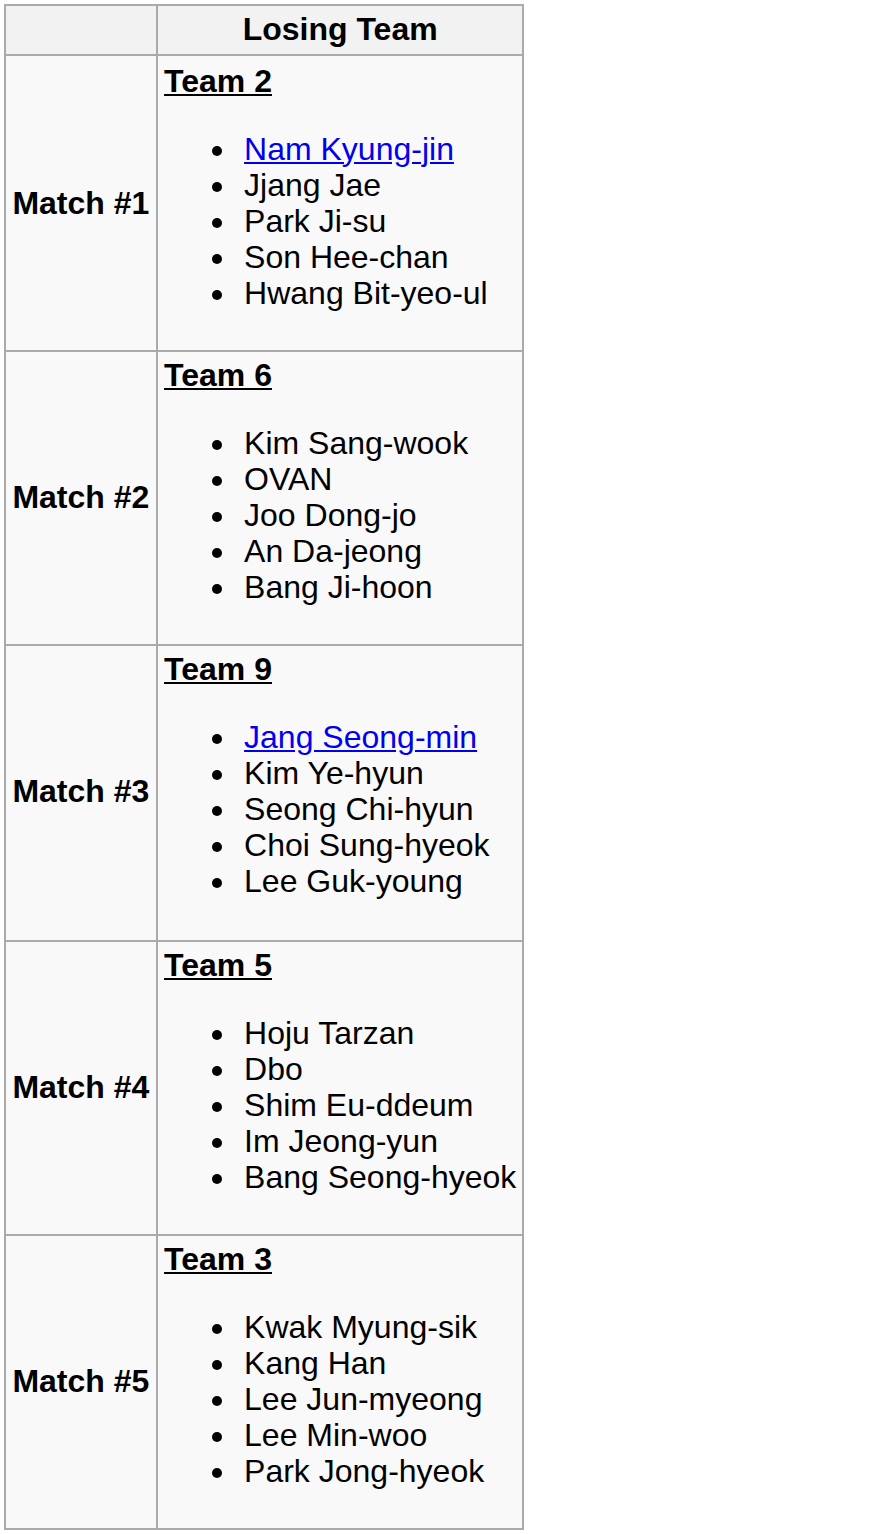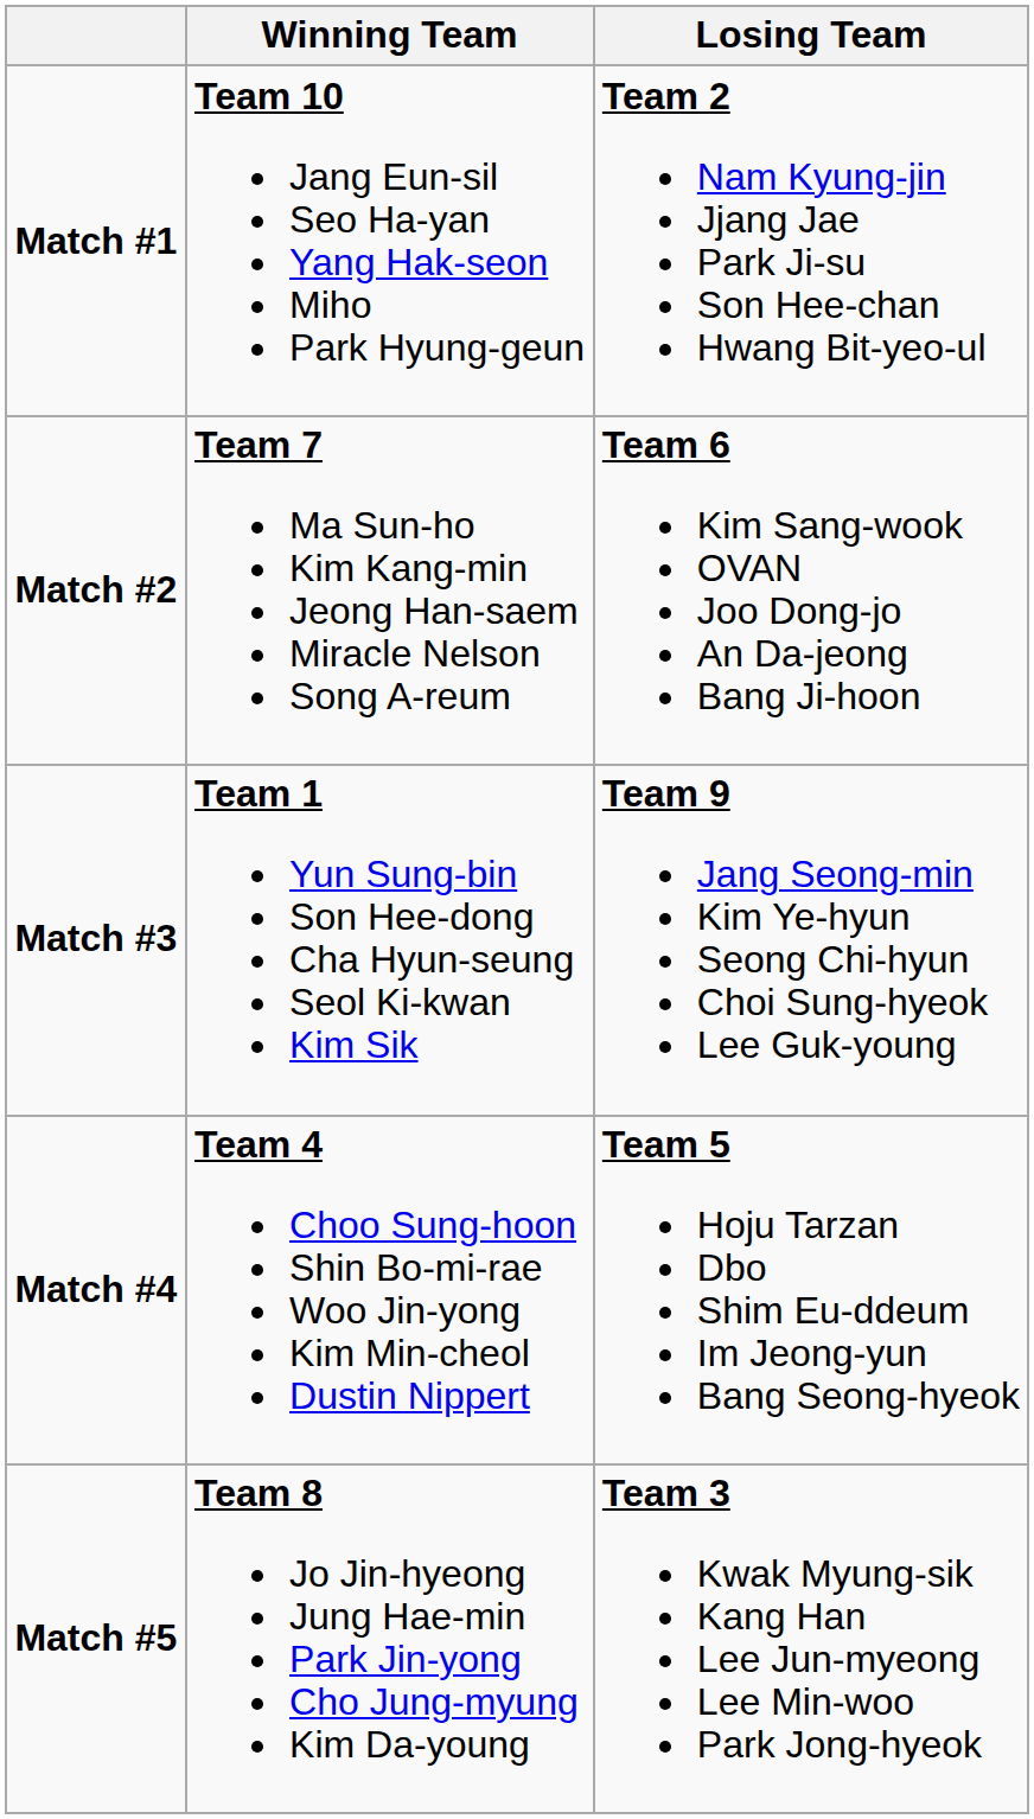+ column: Winning Team | Team 10 Jang Eun-sil Seo Ha-yan Yang Hak-seon Miho Park Hyung-geun | Team 7 Ma Sun-ho Kim Kang-min Jeong Han-saem Miracle Nelson Song A-reum | Team 1 Yun Sung-bin Son Hee-dong Cha Hyun-seung Seol Ki-kwan Kim Sik | Team 4 Choo Sung-hoon Shin Bo-mi-rae Woo Jin-yong Kim Min-cheol Dustin Nippert | Team 8 Jo Jin-hyeong Jung Hae-min Park Jin-yong Cho Jung-myung Kim Da-young
